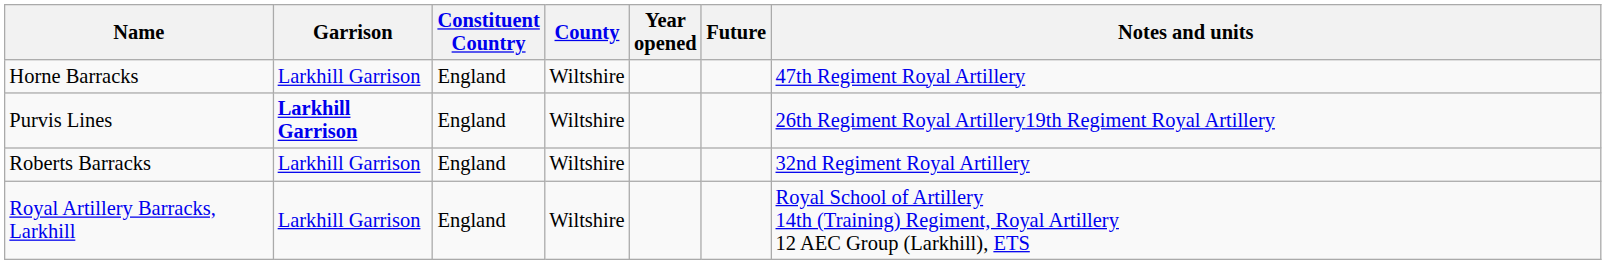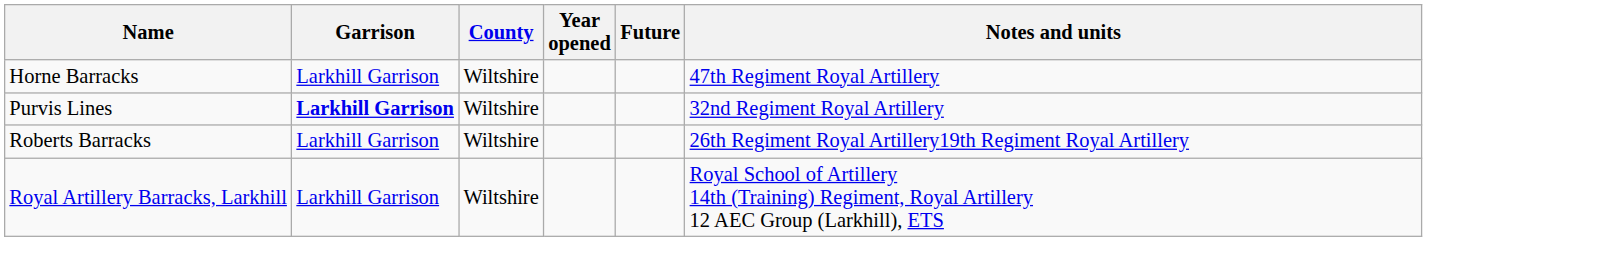- column: Constituent Country | England | England | England | England
Purvis Lines | Notes and units: 26th Regiment Royal Artillery19th Regiment Royal Artillery -> 32nd Regiment Royal Artillery
Roberts Barracks | Notes and units: 32nd Regiment Royal Artillery -> 26th Regiment Royal Artillery19th Regiment Royal Artillery
